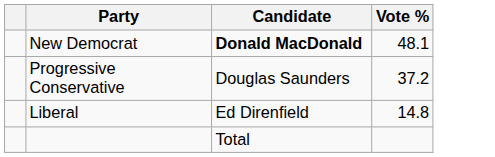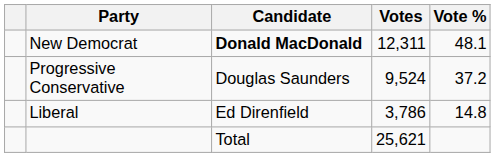+ column: Votes | 12,311 | 9,524 | 3,786 | 25,621
